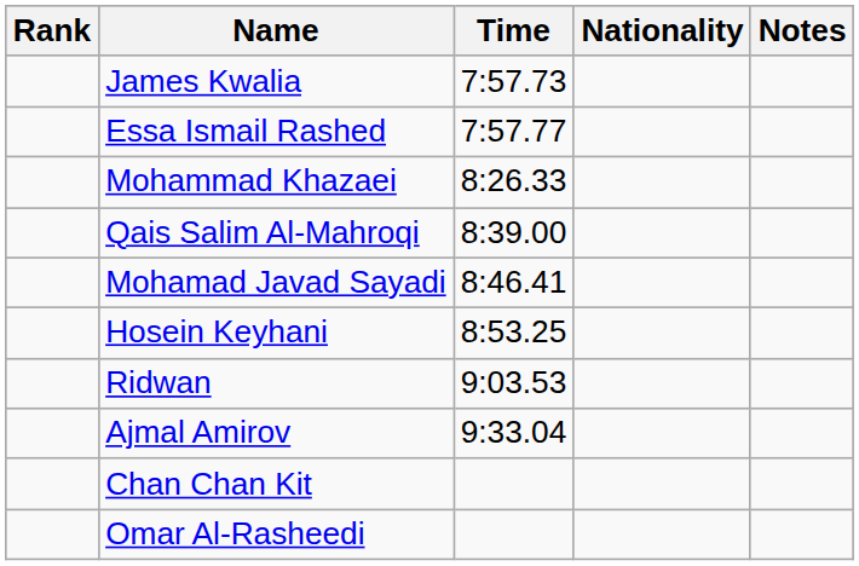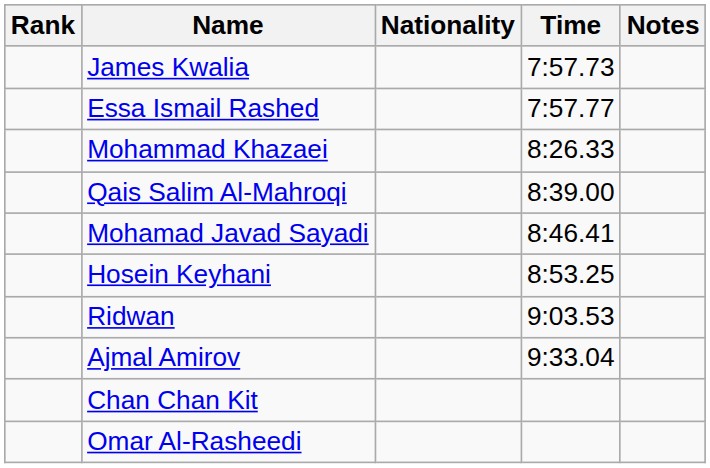columns swapped: Nationality <-> Time
